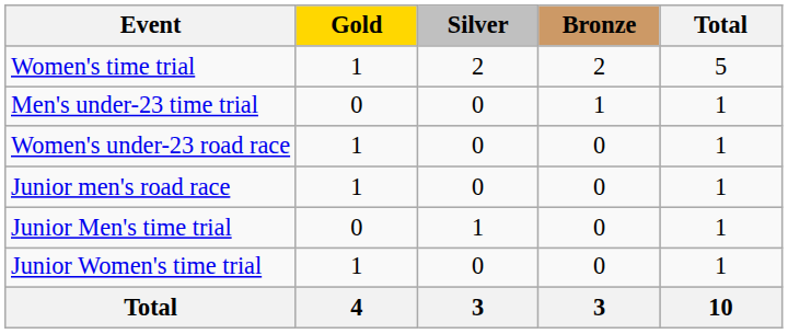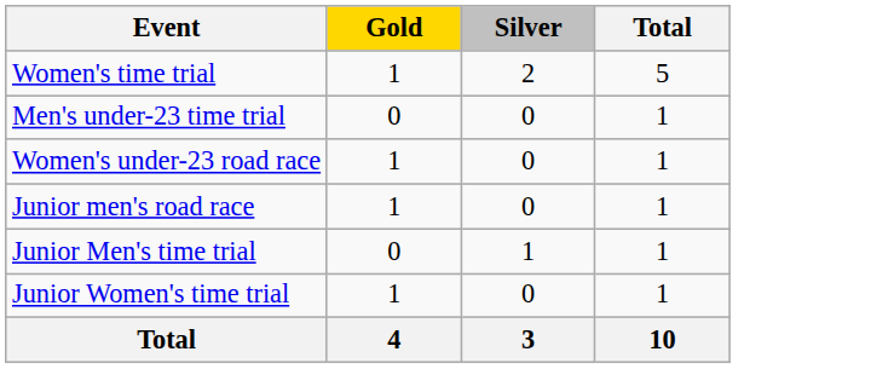- column: Bronze | 2 | 1 | 0 | 0 | 0 | 0 | 3
